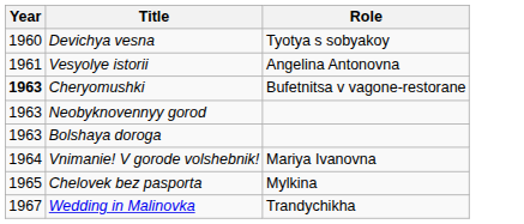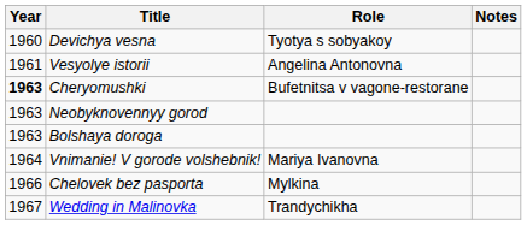+ column: Notes
Chelovek bez pasporta | Year: 1965 -> 1966
